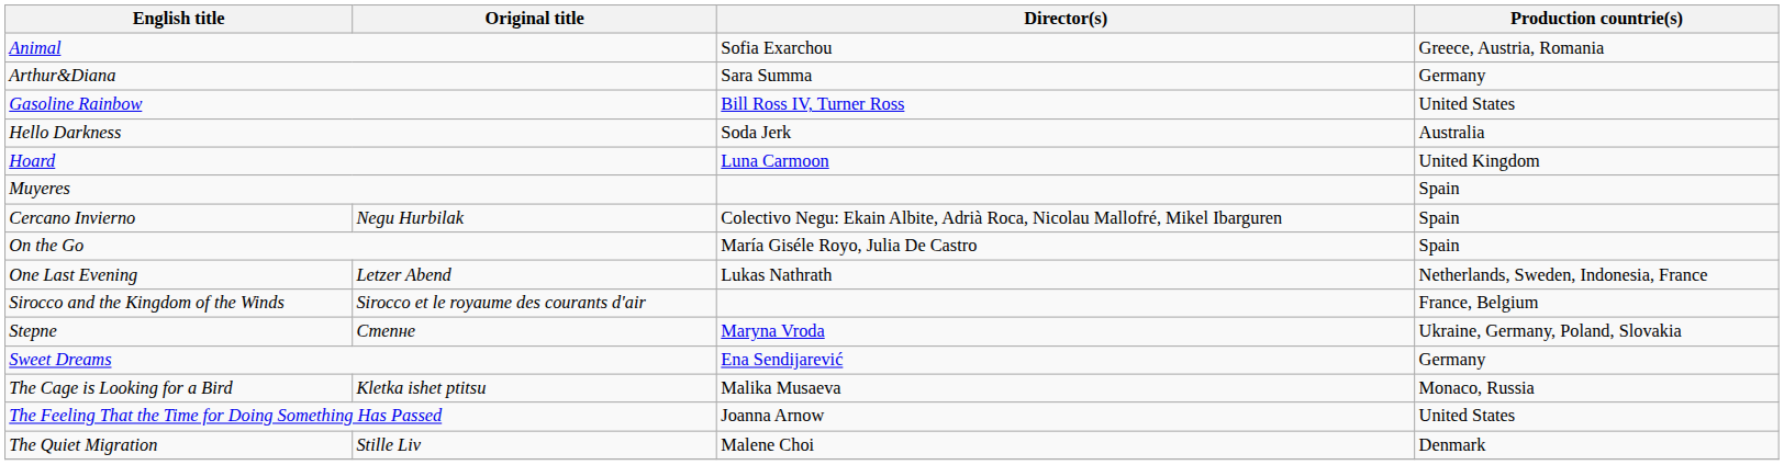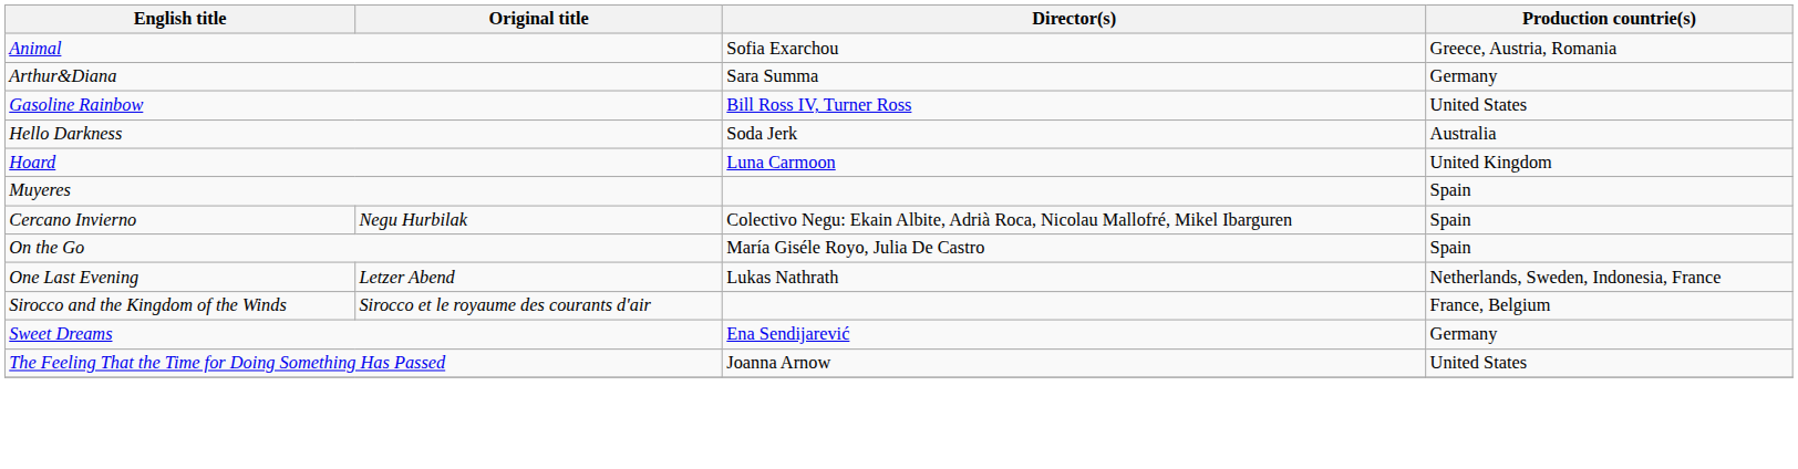- row: Stepne | Степне | Maryna Vroda | Ukraine, Germany, Poland, Slovakia
- row: The Cage is Looking for a Bird | Kletka ishet ptitsu | Malika Musaeva | Monaco, Russia
- row: The Quiet Migration | Stille Liv | Malene Choi | Denmark
